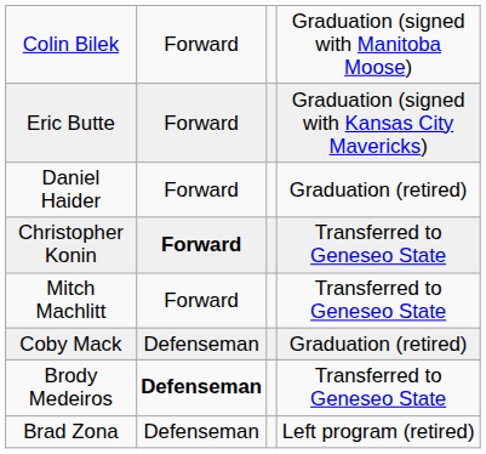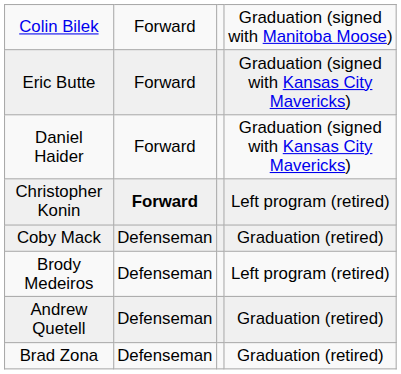Daniel Haider | column 4: Graduation (retired) -> Graduation (signed with Kansas City Mavericks)
Christopher Konin | column 4: Transferred to Geneseo State -> Left program (retired)
- row: Mitch Machlitt | Forward | Transferred to Geneseo State
Brody Medeiros | column 2: bold -> normal
Brody Medeiros | column 4: Transferred to Geneseo State -> Left program (retired)
+ row: Andrew Quetell | Defenseman | Graduation (retired)
Brad Zona | column 4: Left program (retired) -> Graduation (retired)
